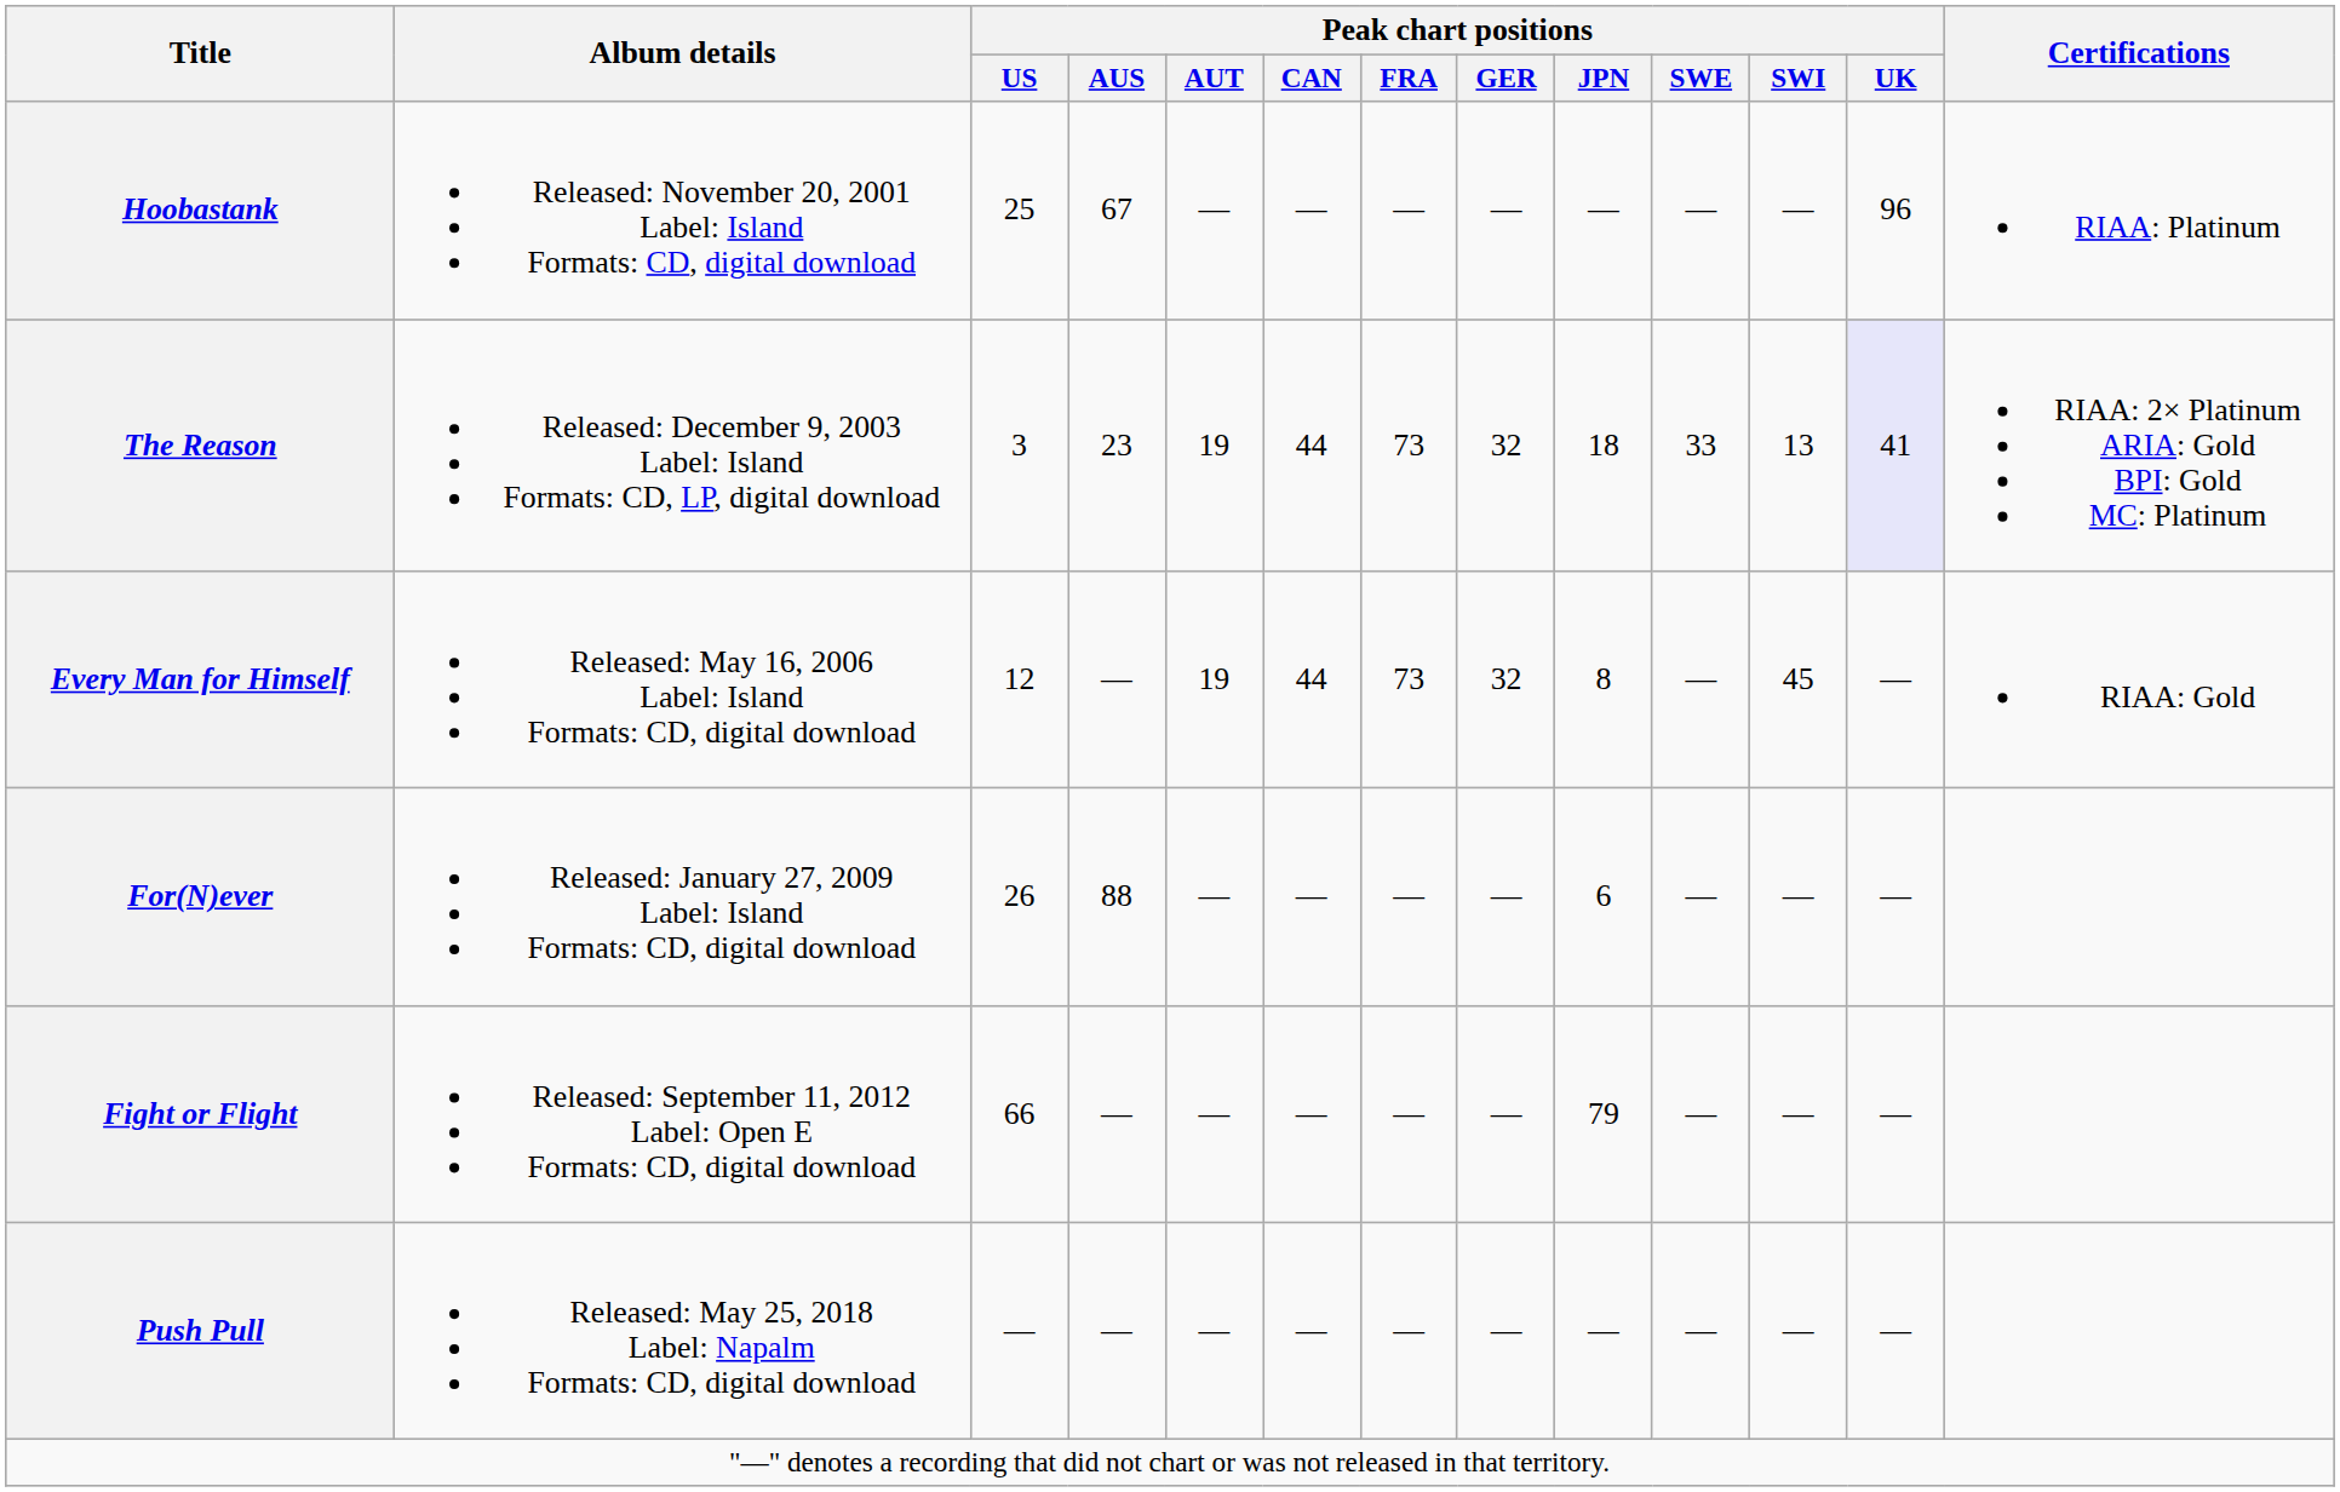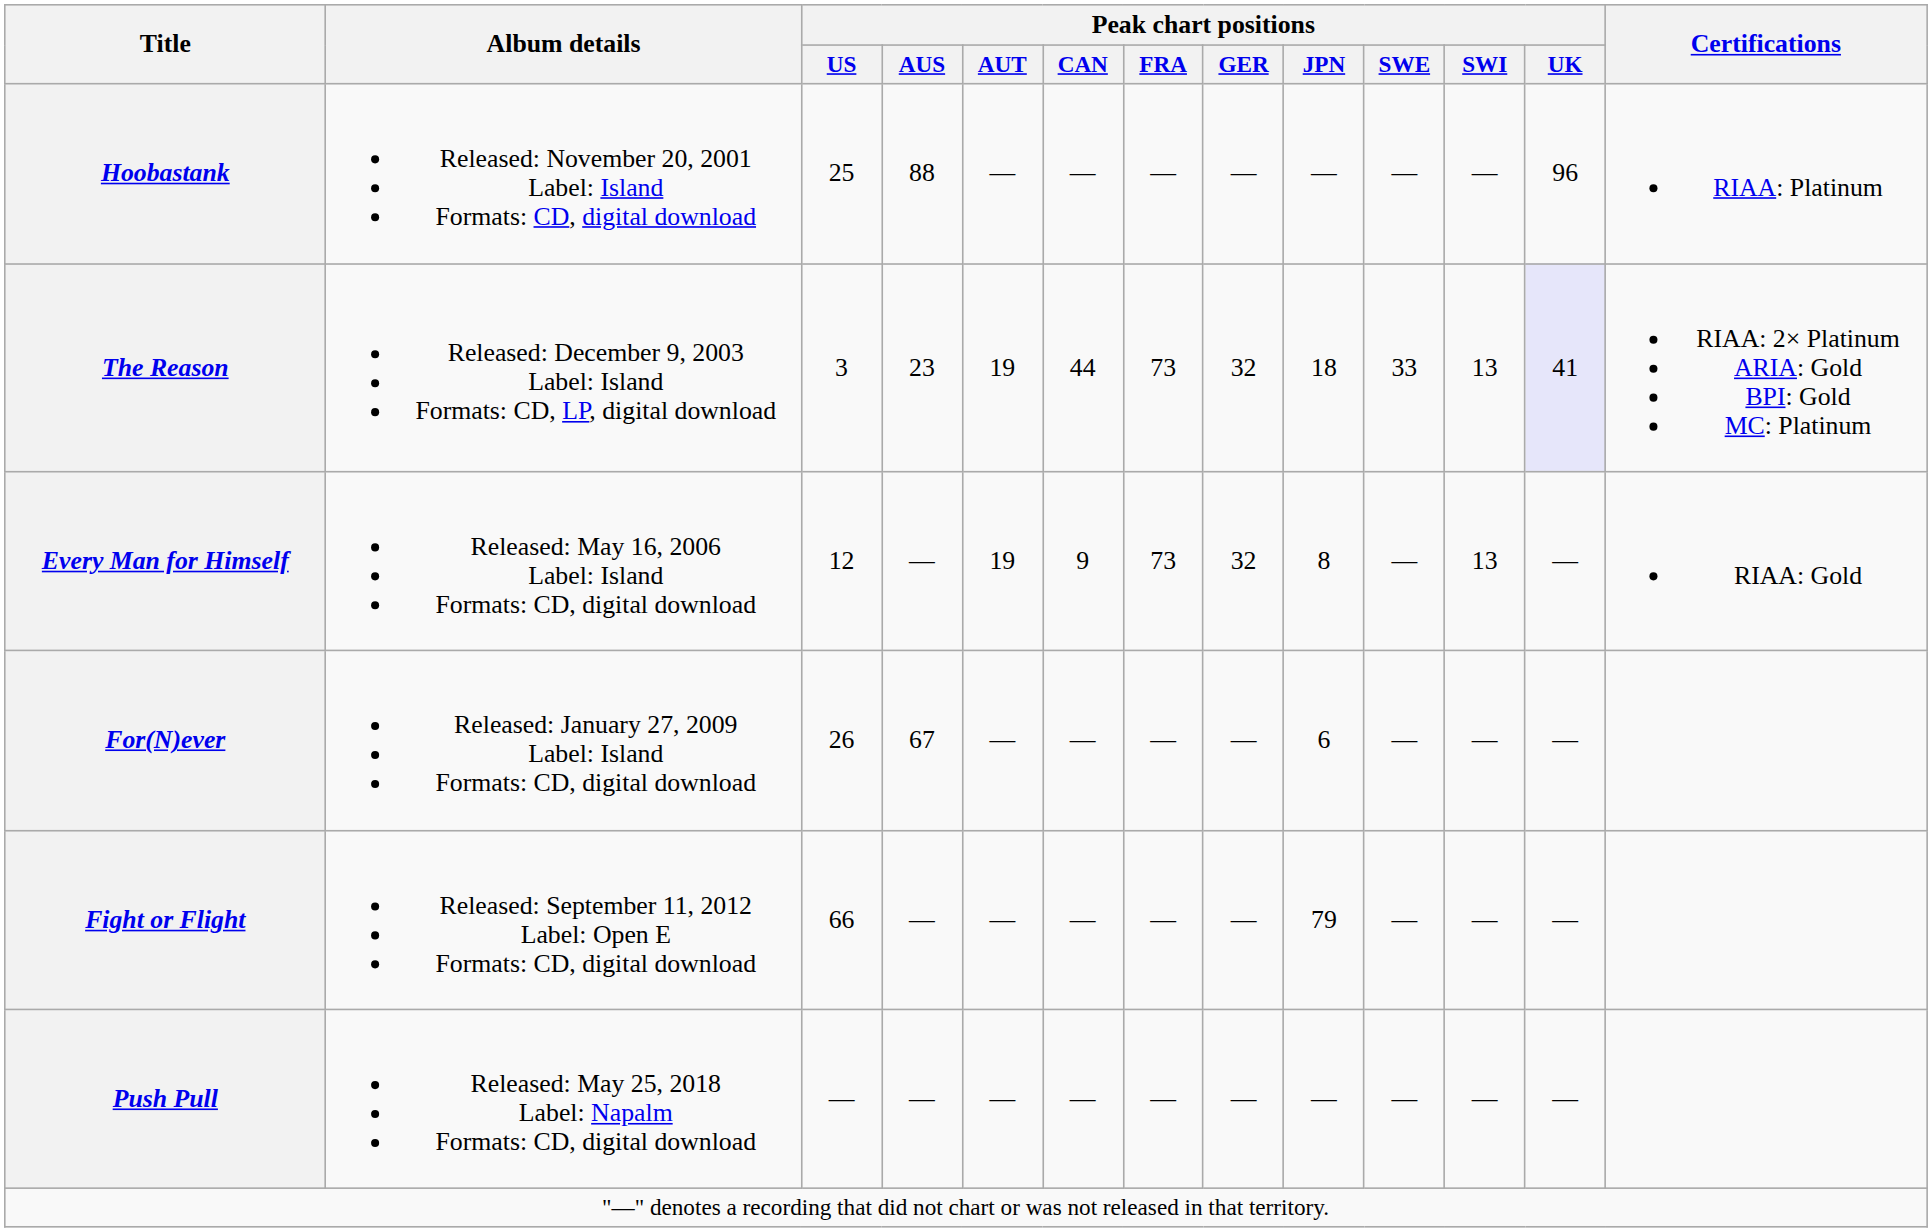Hoobastank | Peak chart positions / AUS: 67 -> 88
Every Man for Himself | Peak chart positions / CAN: 44 -> 9
Every Man for Himself | Peak chart positions / SWI: 45 -> 13
For(N)ever | Peak chart positions / AUS: 88 -> 67
